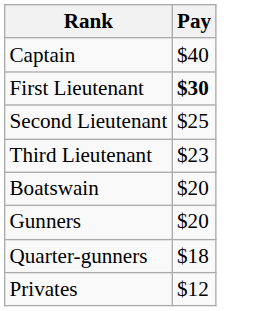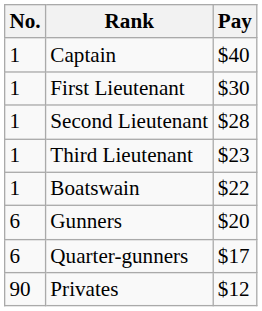+ column: No. | 1 | 1 | 1 | 1 | 1 | 6 | 6 | 90
First Lieutenant | Pay: bold -> normal
Second Lieutenant | Pay: $25 -> $28
Boatswain | Pay: $20 -> $22
Quarter-gunners | Pay: $18 -> $17
